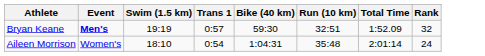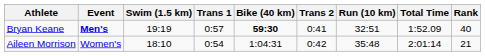+ column: Trans 2 | 0:41 | 0:42
Bryan Keane | Bike (40 km): normal -> bold
Bryan Keane | Rank: 32 -> 40
Aileen Morrison | Rank: 24 -> 21
